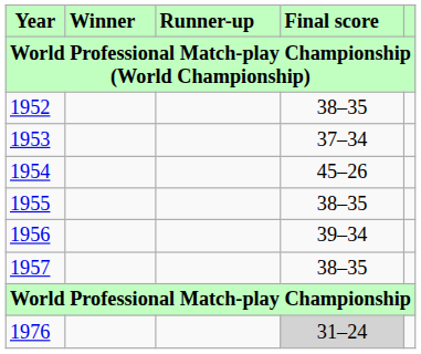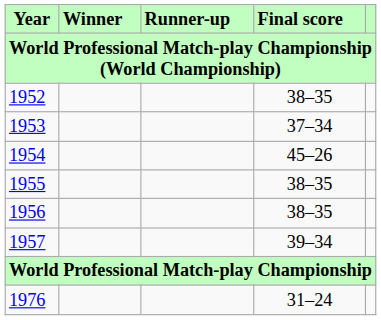1956 | Final score: 39–34 -> 38–35
1957 | Final score: 38–35 -> 39–34
1976 | Final score: lightgrey background -> no background
